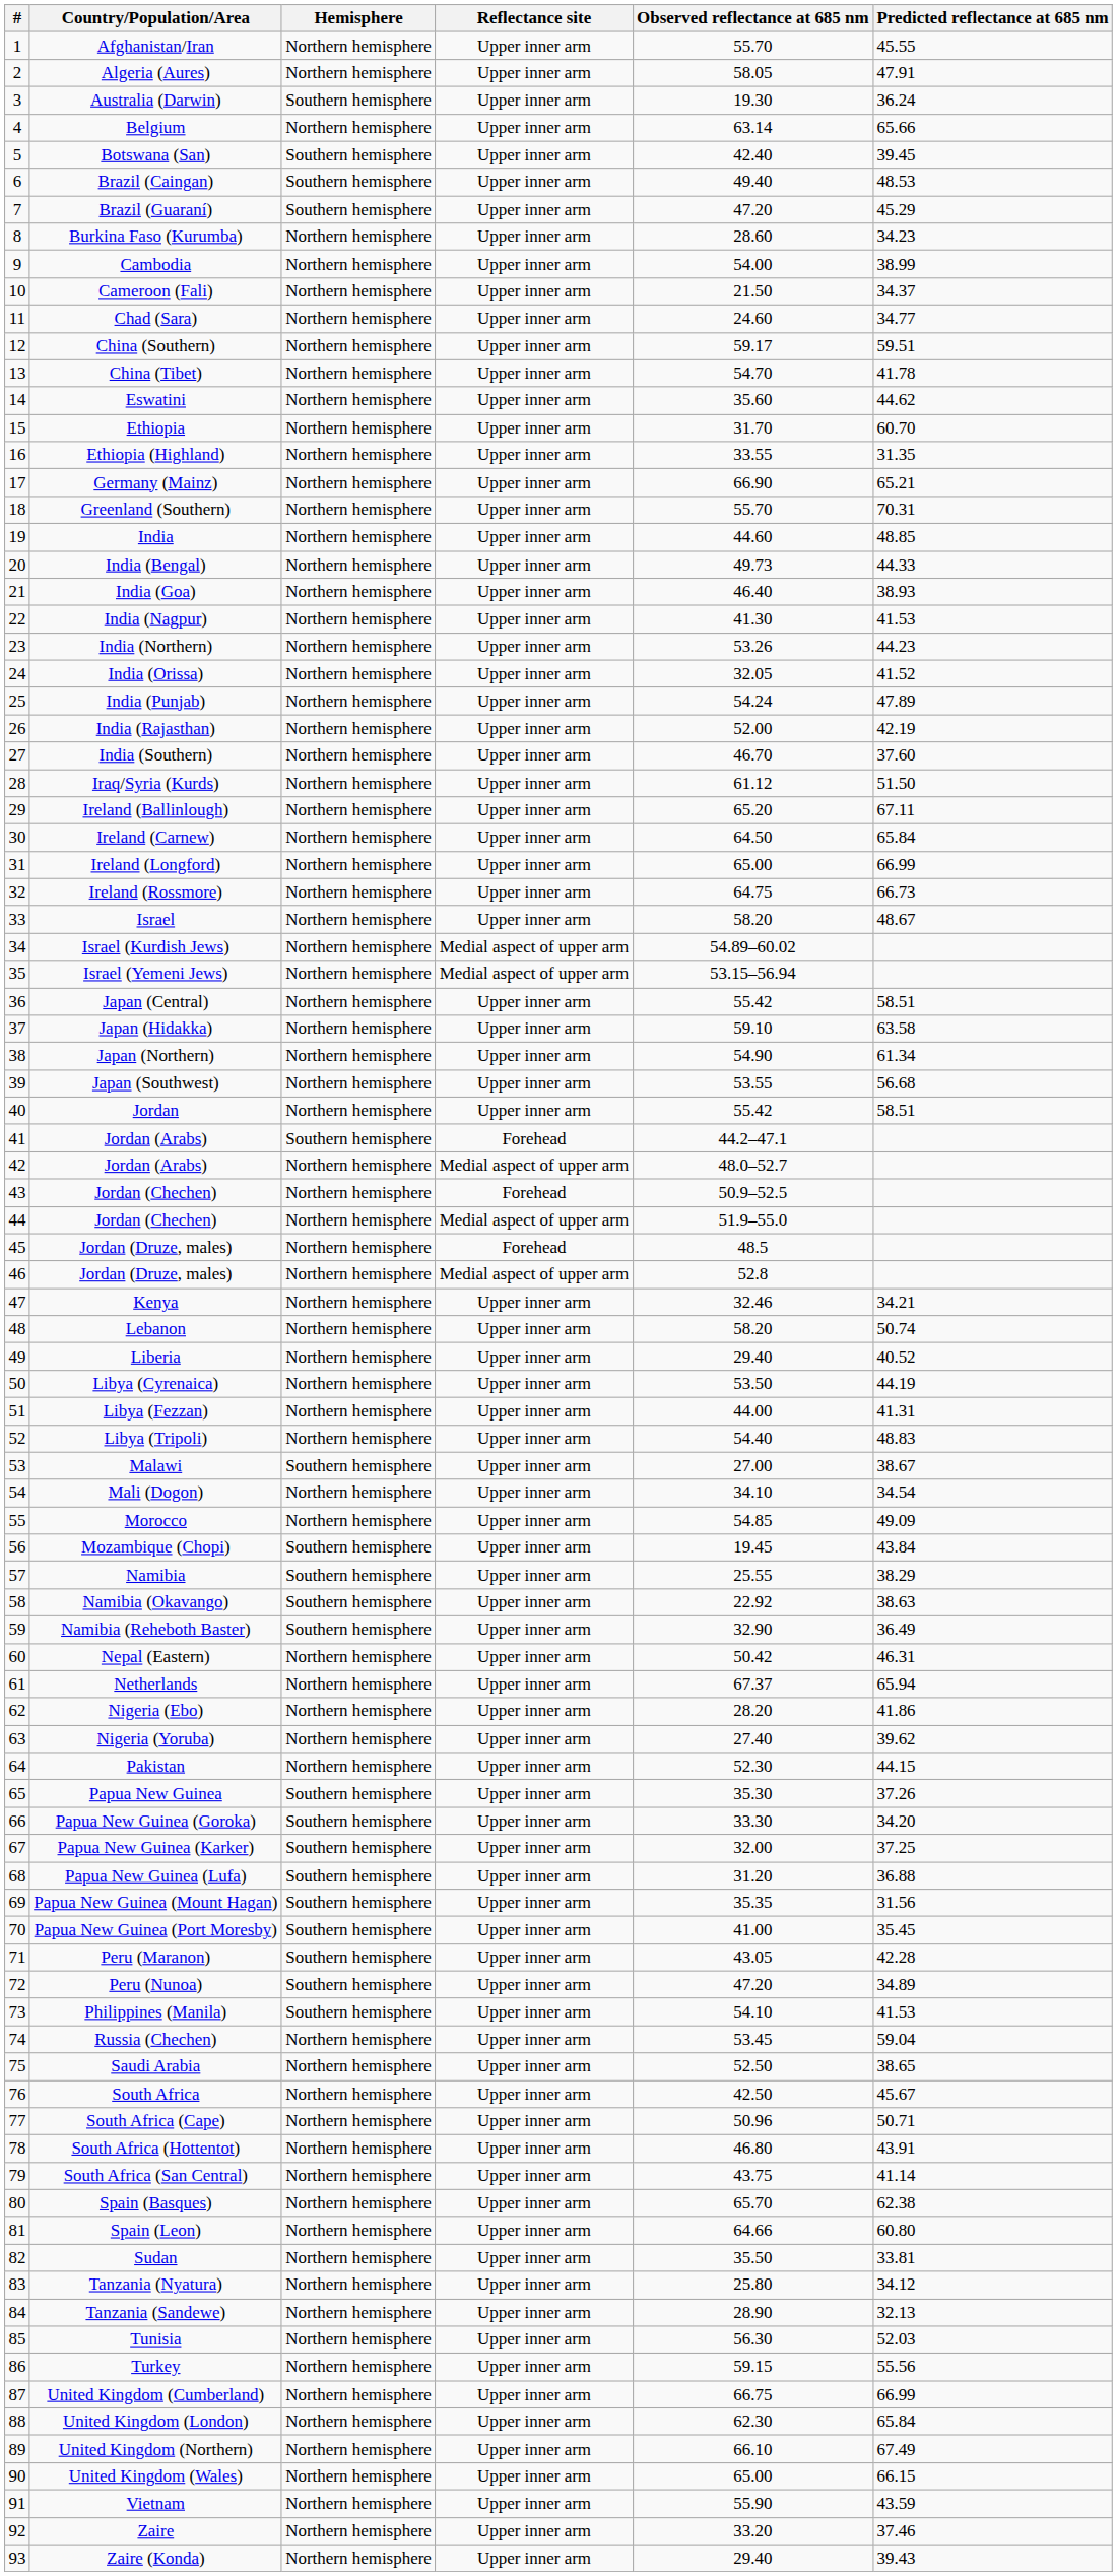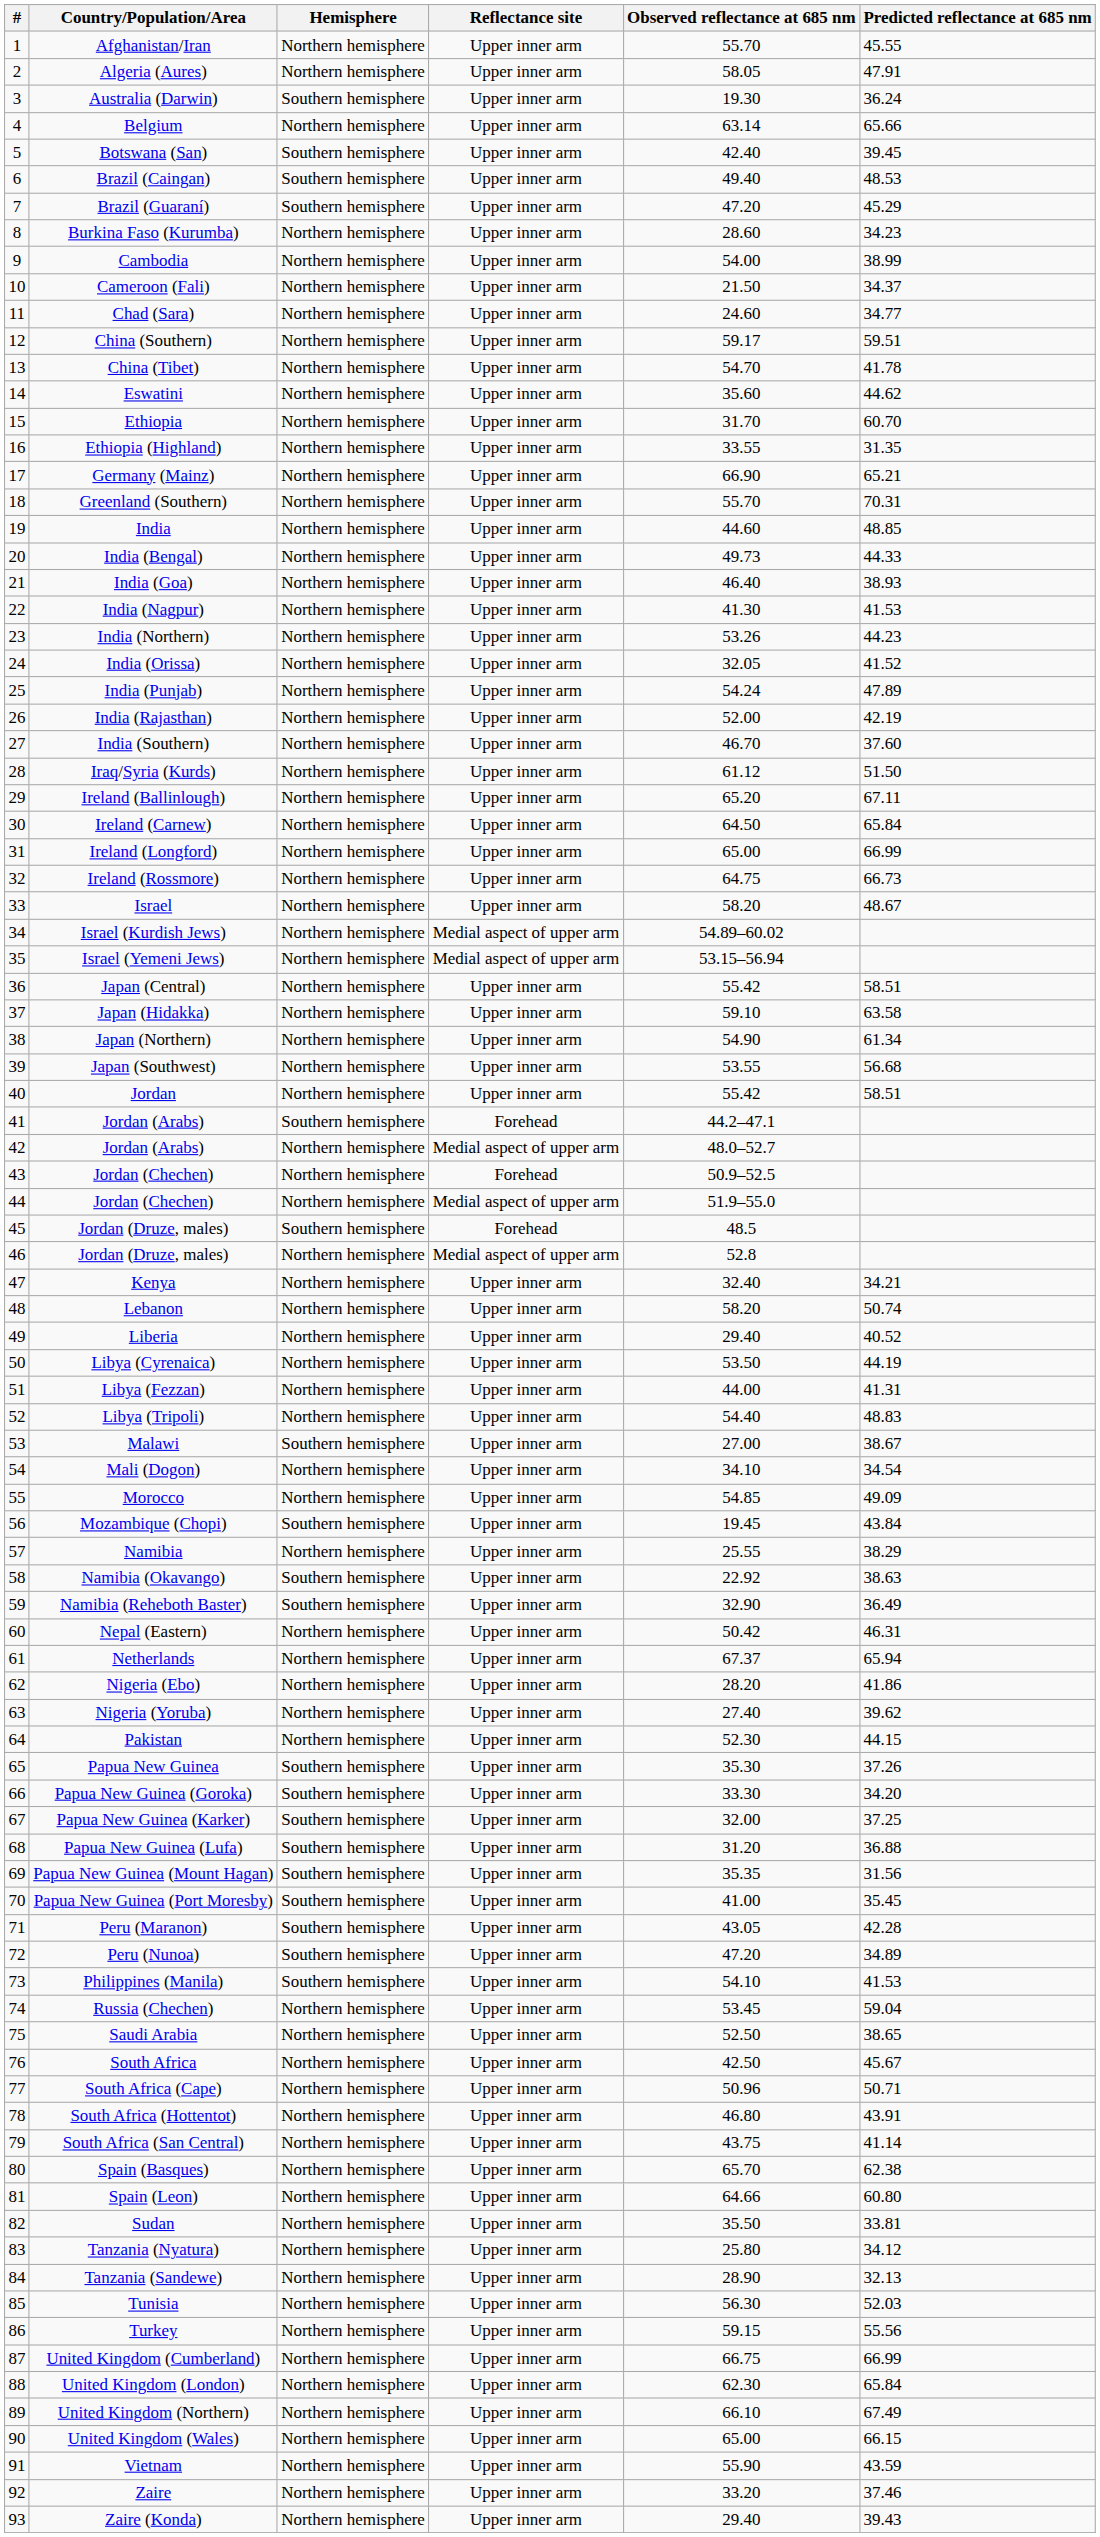45 / Jordan (Druze, males) | Hemisphere: Northern hemisphere -> Southern hemisphere
Kenya | Observed reflectance at 685 nm: 32.46 -> 32.40
Namibia | Hemisphere: Southern hemisphere -> Northern hemisphere
